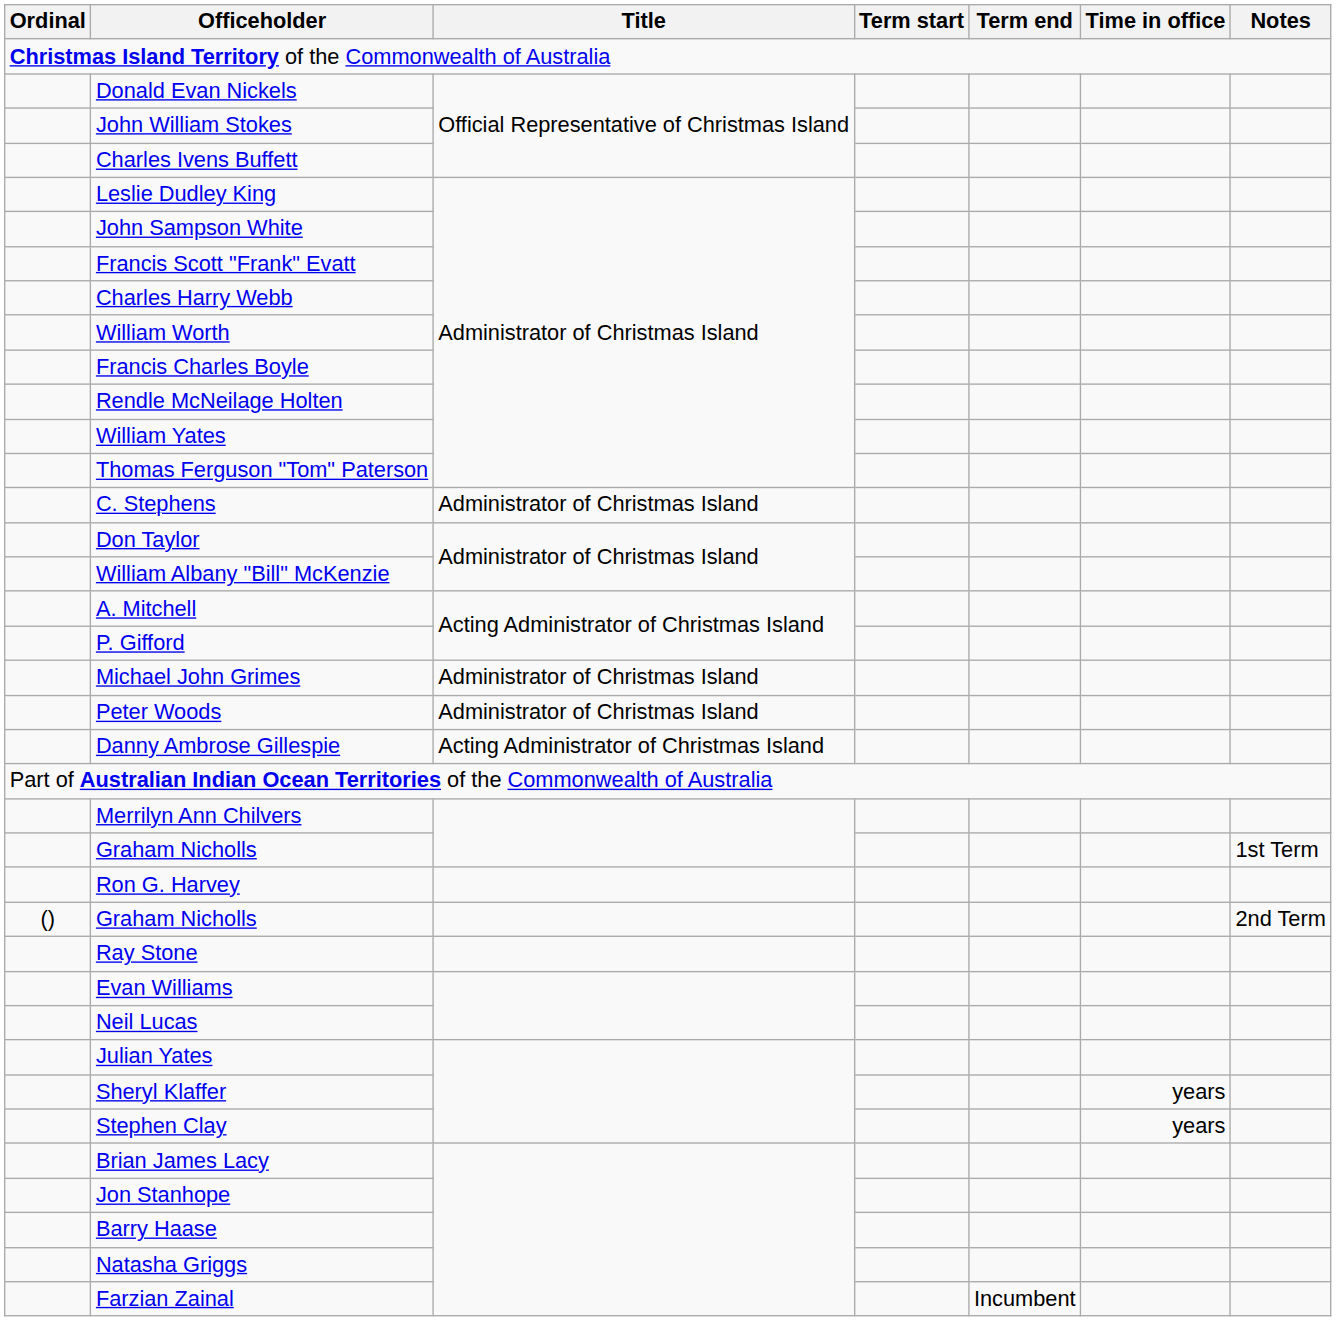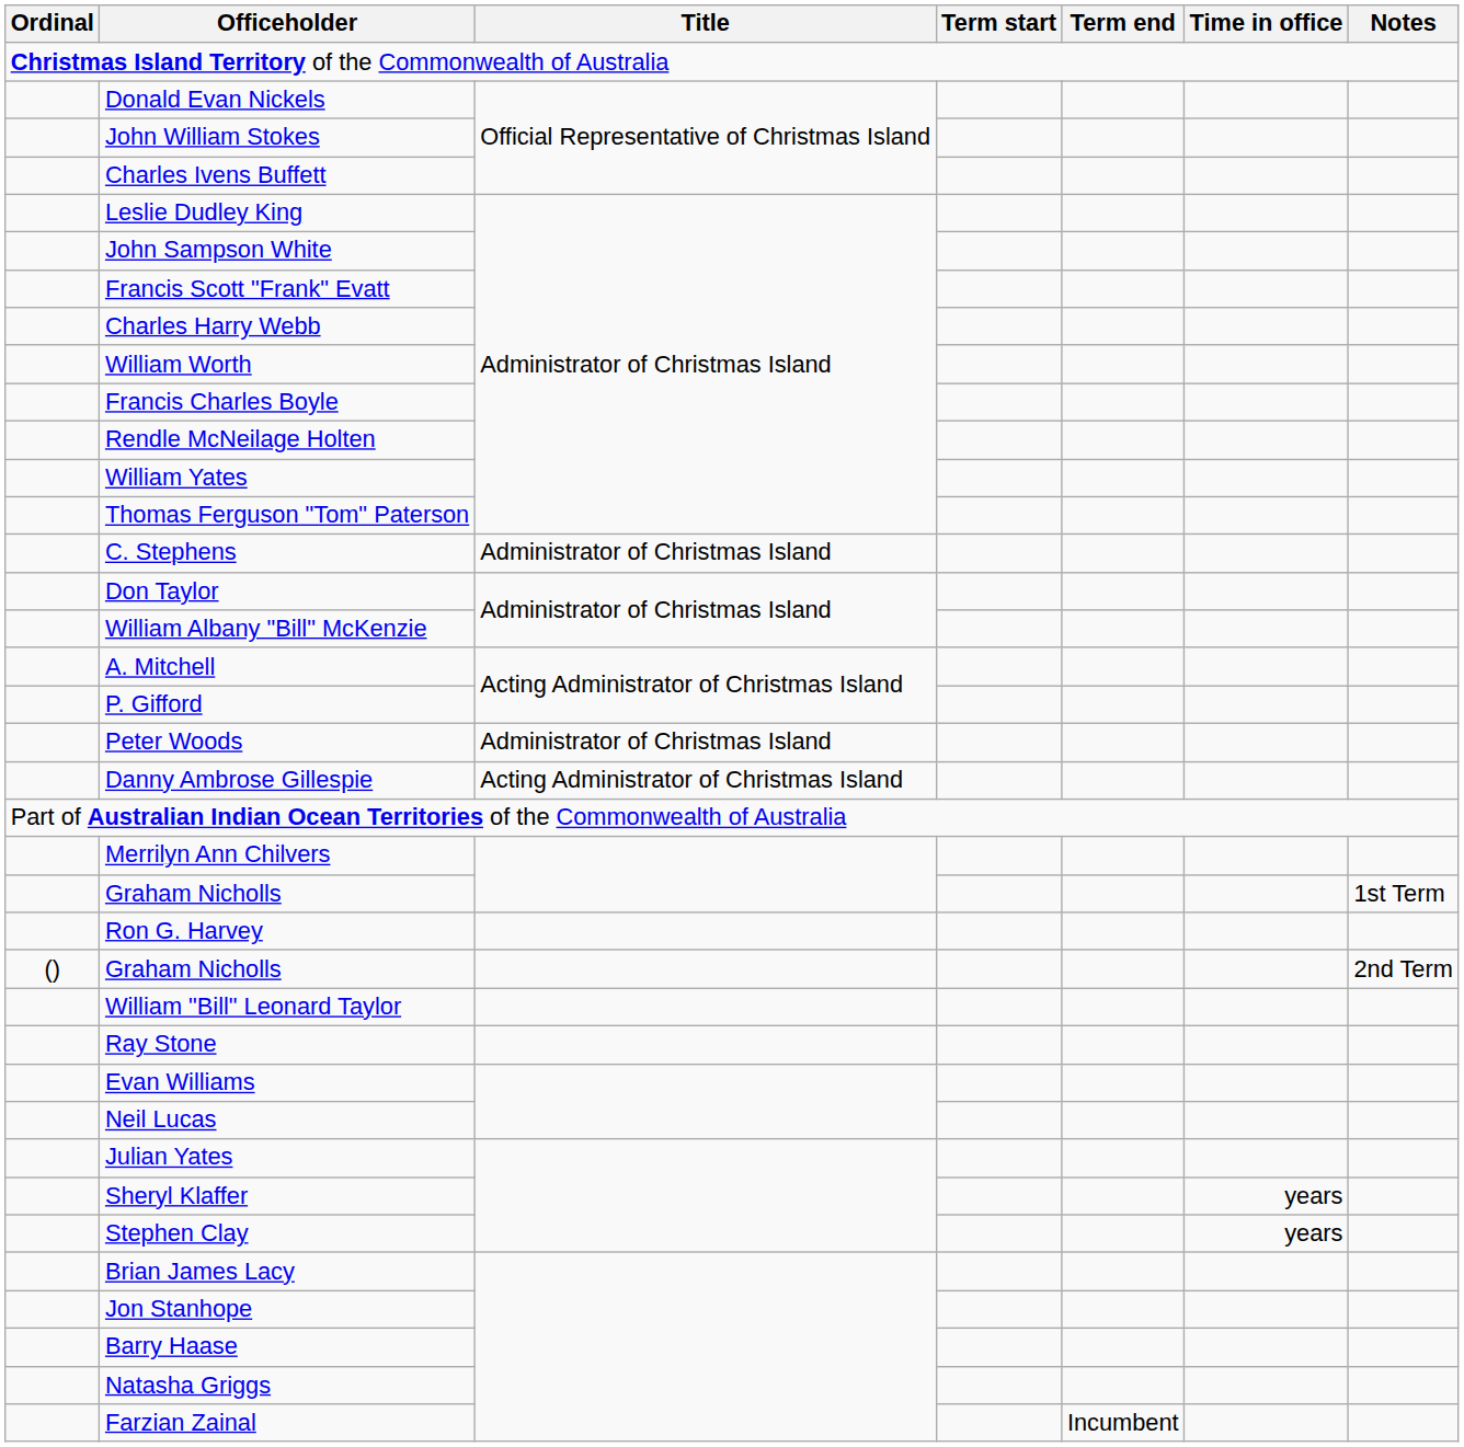- row: Michael John Grimes | Administrator of Christmas Island
+ row: William "Bill" Leonard Taylor
